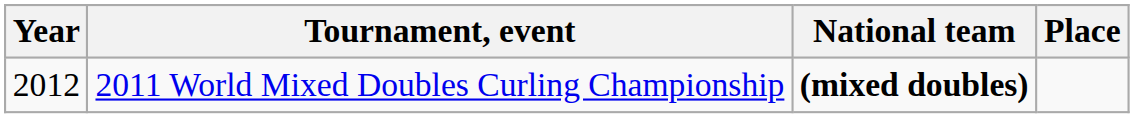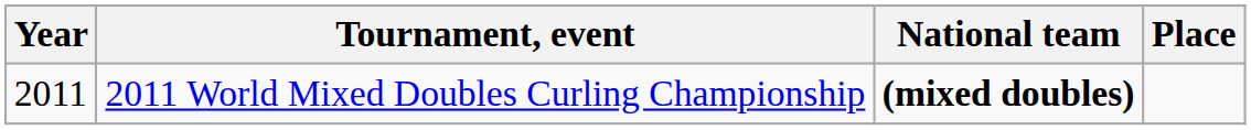2011 World Mixed Doubles Curling Championship | Year: 2012 -> 2011
